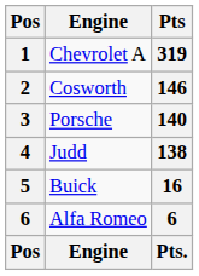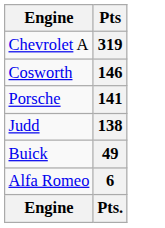- column: Pos | 1 | 2 | 3 | 4 | 5 | 6 | Pos
Porsche | Pts: 140 -> 141
Buick | Pts: 16 -> 49
